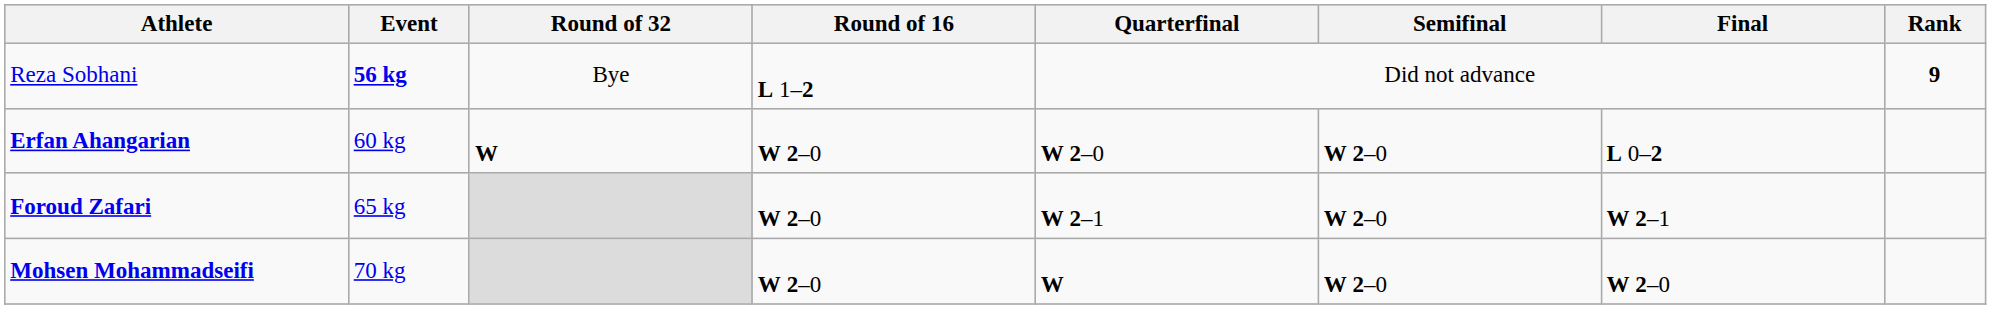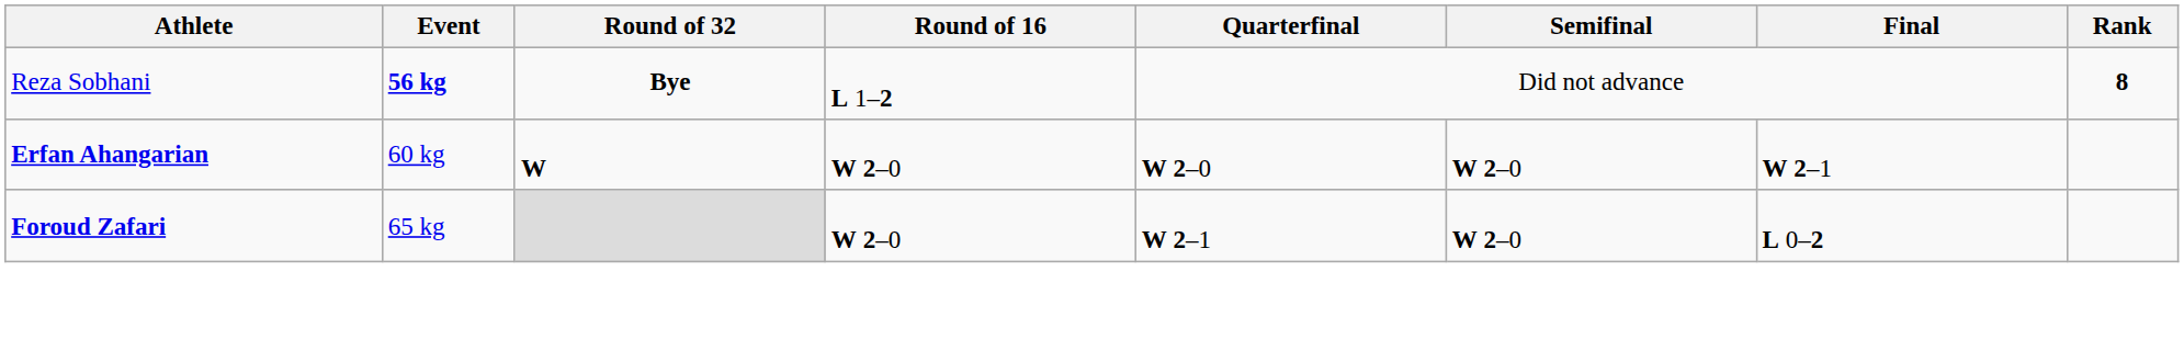Reza Sobhani | Round of 32: normal -> bold
Reza Sobhani | Rank: 9 -> 8
Erfan Ahangarian | Final: L 0–2 -> W 2–1
Foroud Zafari | Final: W 2–1 -> L 0–2
- row: Mohsen Mohammadseifi | 70 kg | W 2–0 | W | W 2–0 | W 2–0
